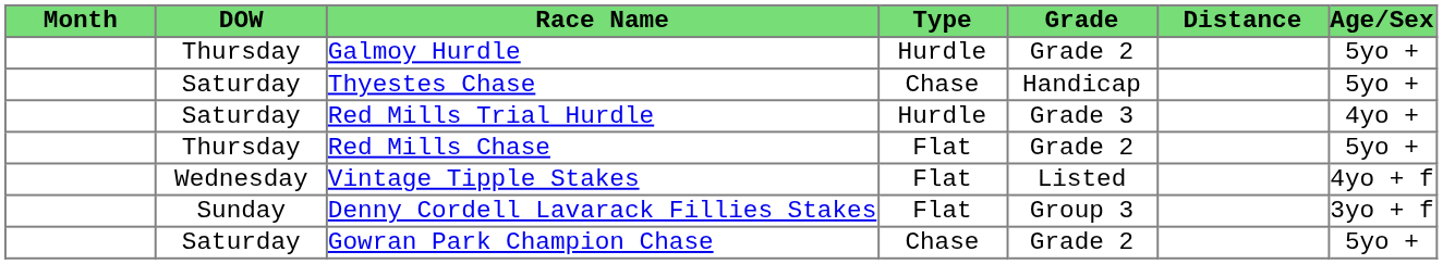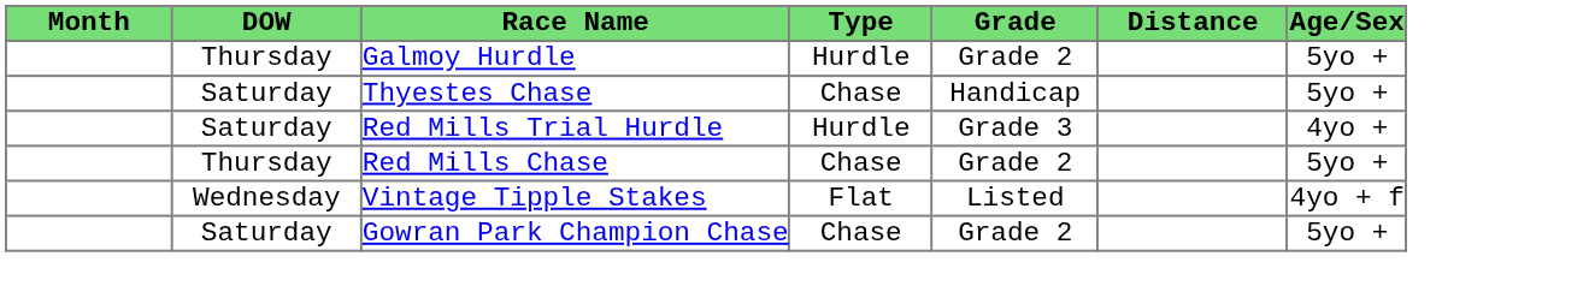Red Mills Chase | Type: Flat -> Chase
- row: Sunday | Denny Cordell Lavarack Fillies Stakes | Flat | Group 3 | 3yo + f
